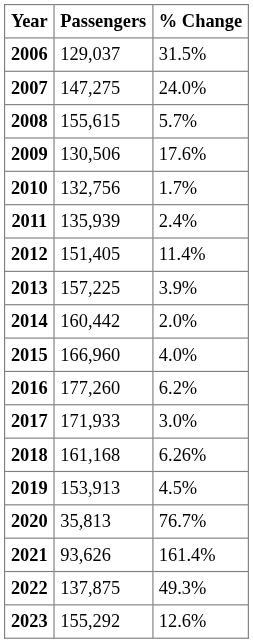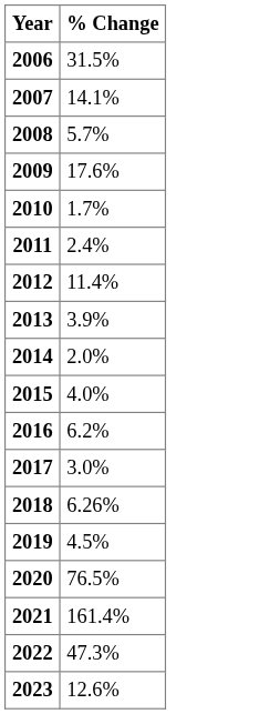- column: Passengers | 129,037 | 147,275 | 155,615 | 130,506 | 132,756 | 135,939 | 151,405 | 157,225 | 160,442 | 166,960 | 177,260 | 171,933 | 161,168 | 153,913 | 35,813 | 93,626 | 137,875 | 155,292
2007 | % Change: 24.0% -> 14.1%
2020 | % Change: 76.7% -> 76.5%
2022 | % Change: 49.3% -> 47.3%
